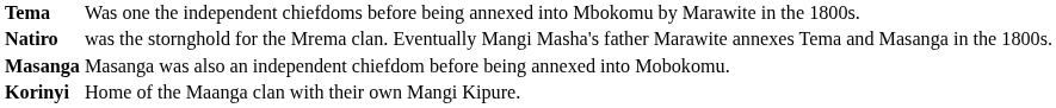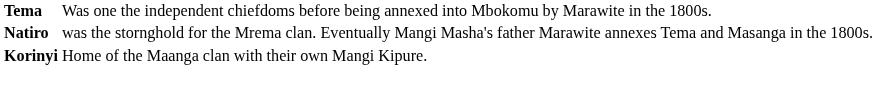- row: Masanga | Masanga was also an independent chiefdom before being annexed into Mobokomu.
